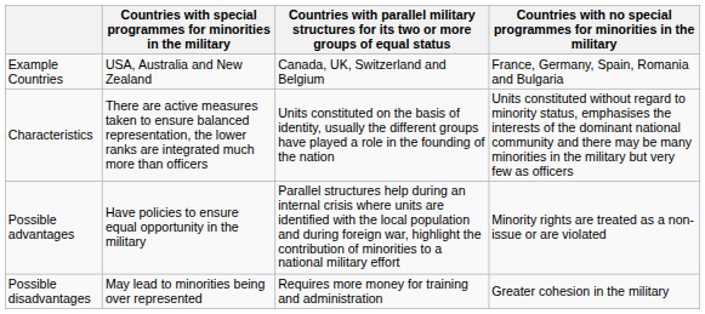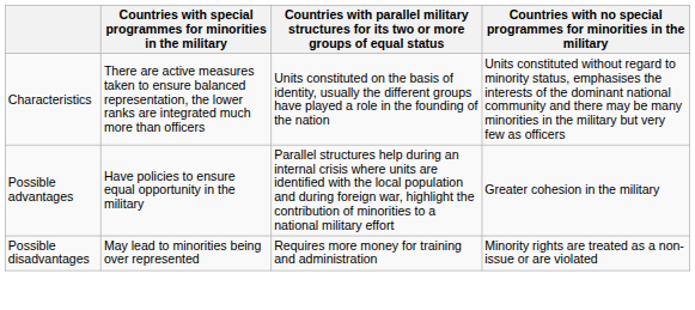- row: Example Countries | USA, Australia and New Zealand | Canada, UK, Switzerland and Belgium | France, Germany, Spain, Romania and Bulgaria
Possible advantages | column 4: Minority rights are treated as a non-issue or are violated -> Greater cohesion in the military
Possible disadvantages | column 4: Greater cohesion in the military -> Minority rights are treated as a non-issue or are violated
